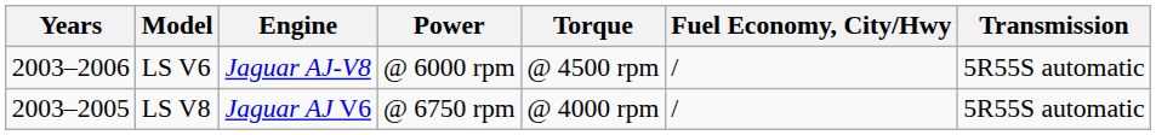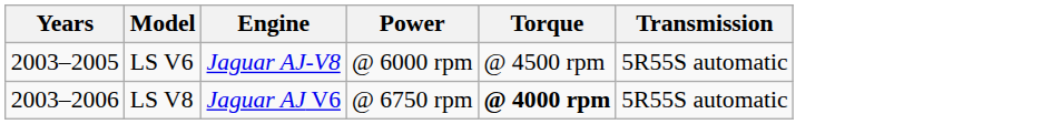- column: Fuel Economy, City/Hwy | / | /
LS V6 | Years: 2003–2006 -> 2003–2005
LS V8 | Years: 2003–2005 -> 2003–2006
LS V8 | Torque: normal -> bold
